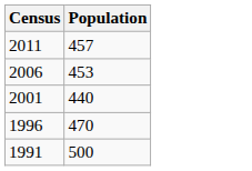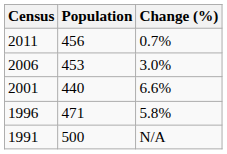+ column: Change (%) | 0.7% | 3.0% | 6.6% | 5.8% | N/A
2011 | Population: 457 -> 456
1996 | Population: 470 -> 471
